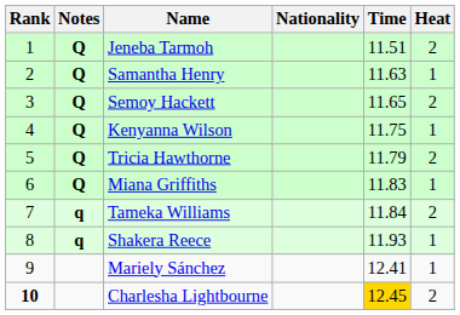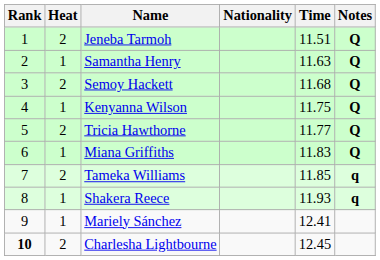columns swapped: Heat <-> Notes
Semoy Hackett | Time: 11.65 -> 11.68
Tricia Hawthorne | Time: 11.79 -> 11.77
Tameka Williams | Time: 11.84 -> 11.85
Charlesha Lightbourne | Time: gold background -> no background
